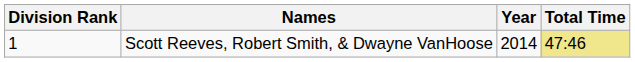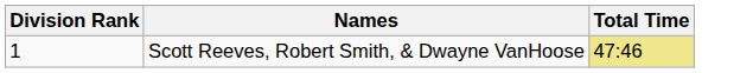- column: Year | 2014
